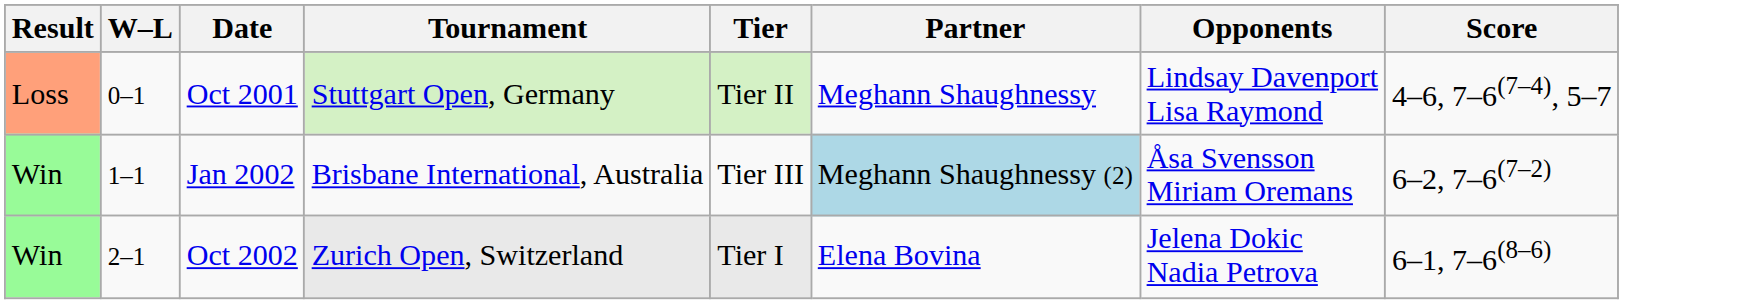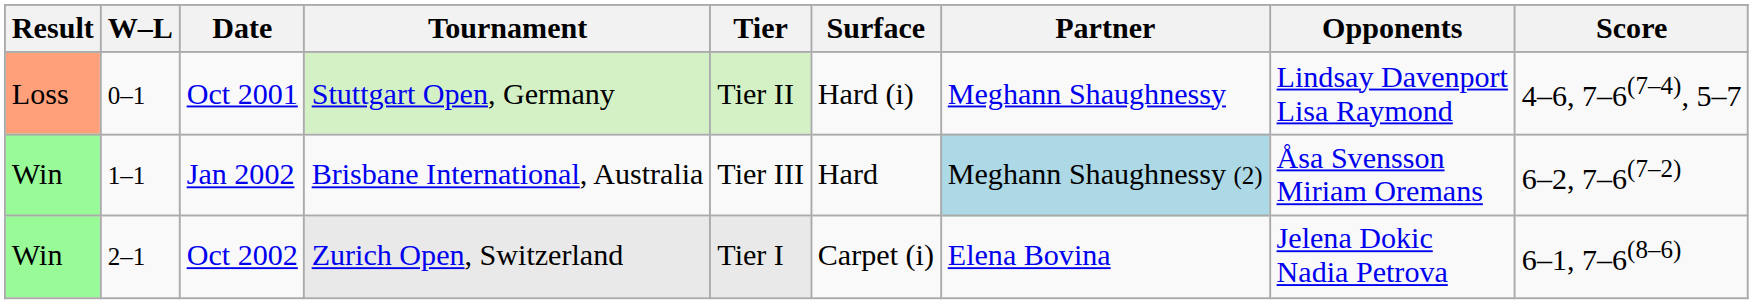+ column: Surface | Hard (i) | Hard | Carpet (i)
